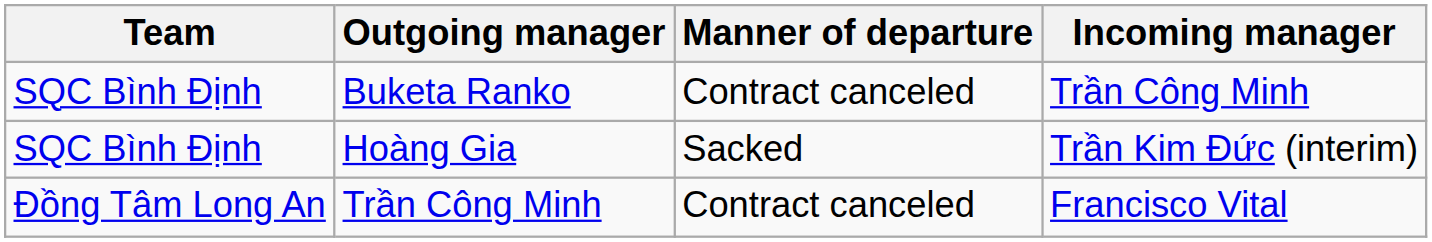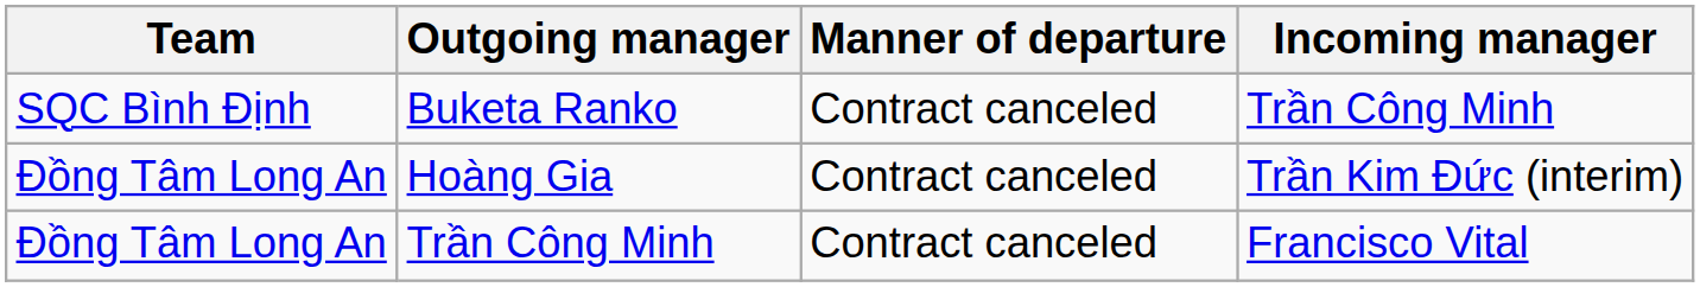Hoàng Gia | Team: SQC Bình Định -> Đồng Tâm Long An
Hoàng Gia | Manner of departure: Sacked -> Contract canceled
